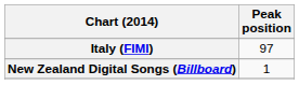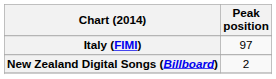New Zealand Digital Songs (Billboard) | Peak position: 1 -> 2
